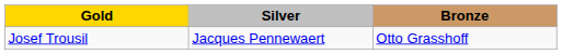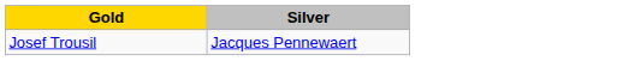- column: Bronze | Otto Grasshoff
